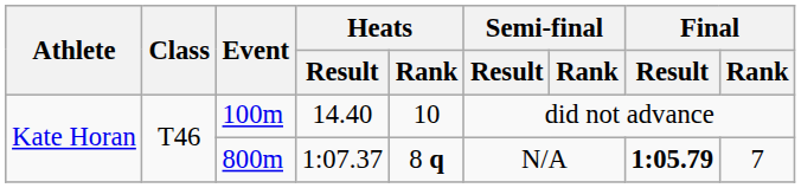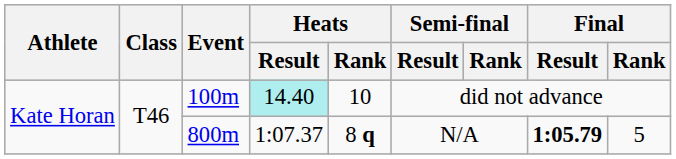100m | Heats / Result: no background -> paleturquoise background
800m | Final / Rank: 7 -> 5
